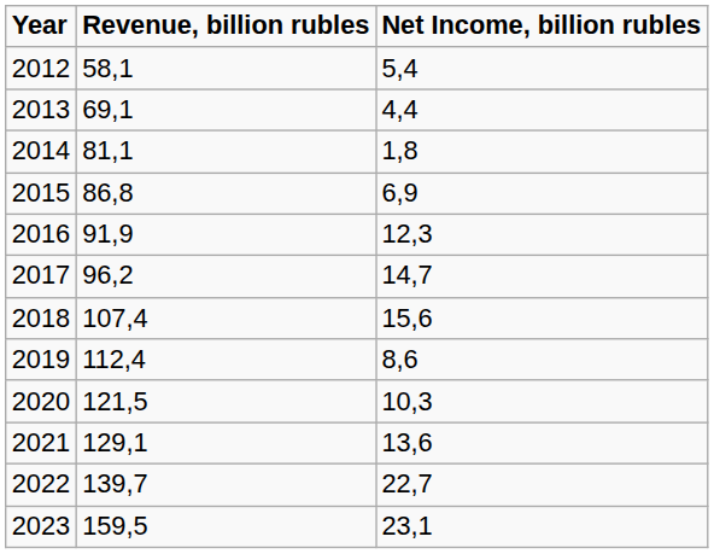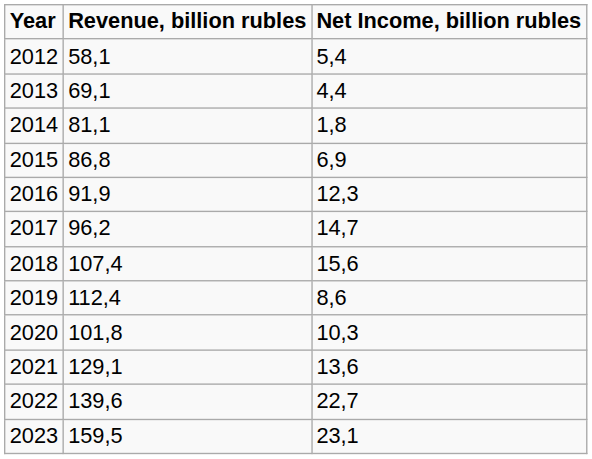2020 | Revenue, billion rubles: 121,5 -> 101,8
2022 | Revenue, billion rubles: 139,7 -> 139,6
